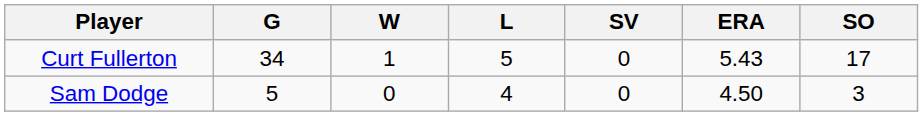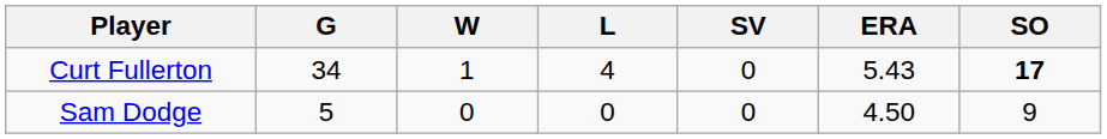Curt Fullerton | L: 5 -> 4
Curt Fullerton | SO: normal -> bold
Sam Dodge | L: 4 -> 0
Sam Dodge | SO: 3 -> 9
